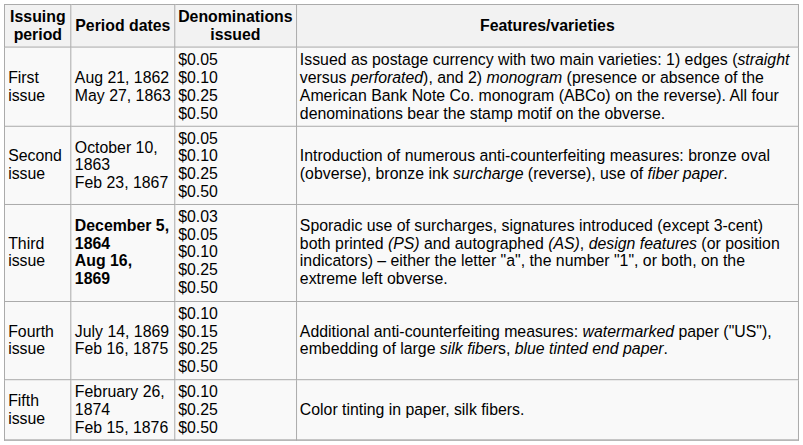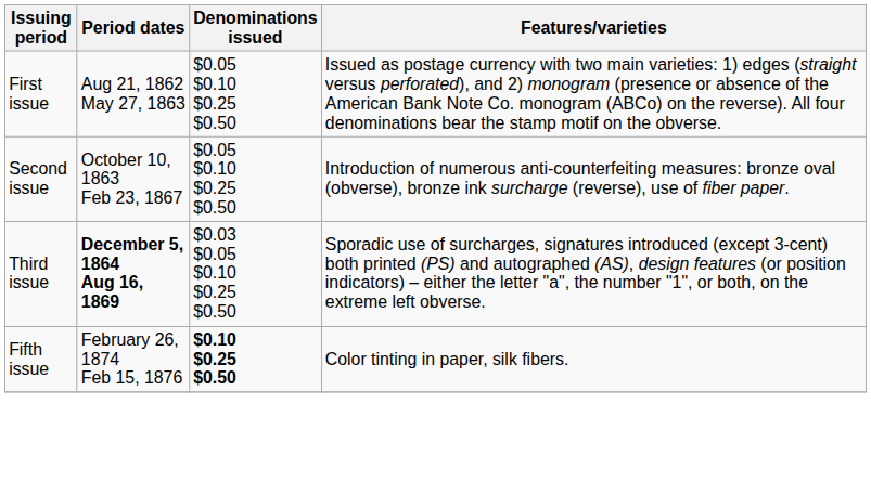- row: Fourth issue | July 14, 1869 Feb 16, 1875 | $0.10 $0.15 $0.25 $0.50 | Additional anti-counterfeiting measures: watermarked paper ("US"), embedding of large silk fibers, blue tinted end paper.
Fifth issue | Denominations issued: normal -> bold
